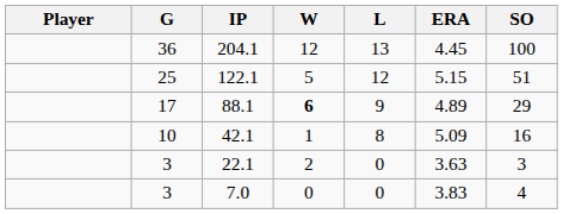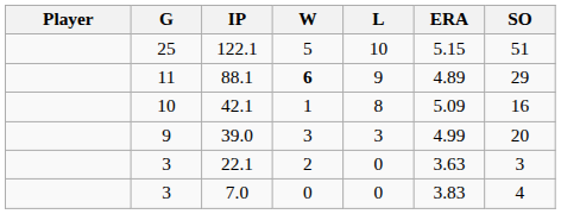- row: 36 | 204.1 | 12 | 13 | 4.45 | 100
122.1 | L: 12 -> 10
88.1 | G: 17 -> 11
+ row: 9 | 39.0 | 3 | 3 | 4.99 | 20
